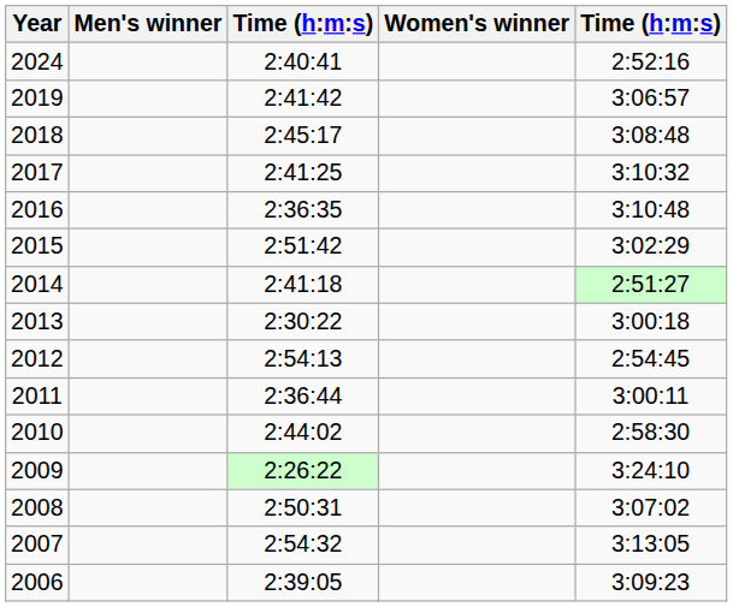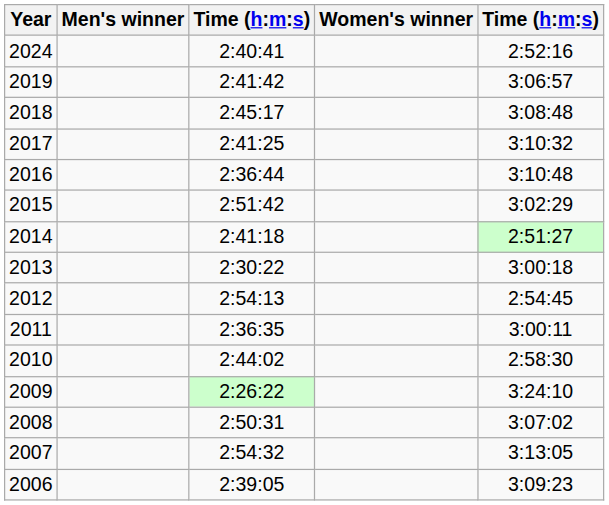2016 | column 3: 2:36:35 -> 2:36:44
2011 | column 3: 2:36:44 -> 2:36:35
